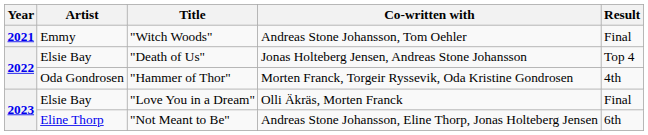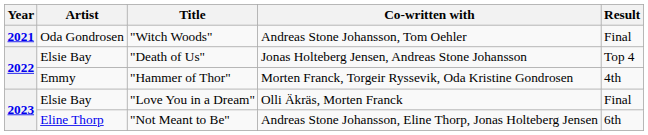"Witch Woods" | Artist: Emmy -> Oda Gondrosen
"Hammer of Thor" | Artist: Oda Gondrosen -> Emmy
